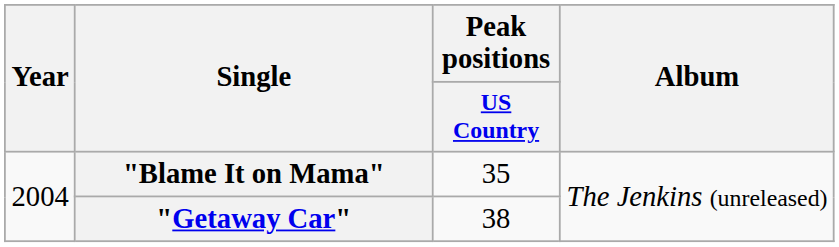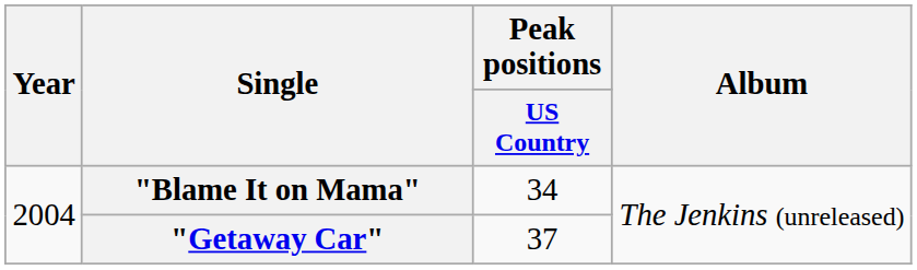"Blame It on Mama" | Peak positions / US Country: 35 -> 34
"Getaway Car" | Peak positions / US Country: 38 -> 37
